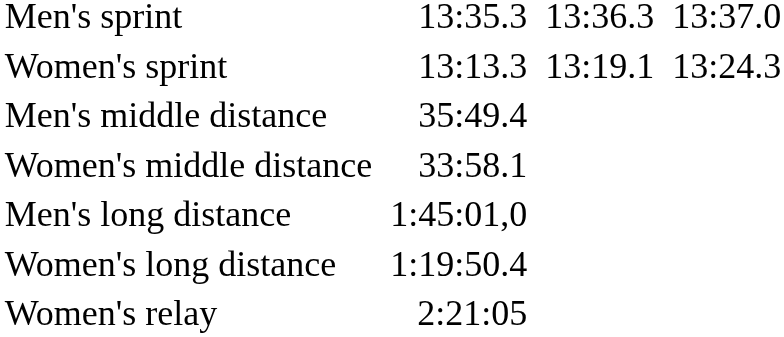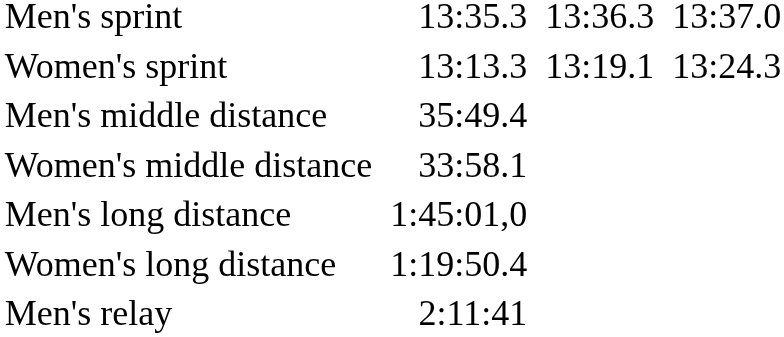+ row: Men's relay | 2:11:41
- row: Women's relay | 2:21:05
